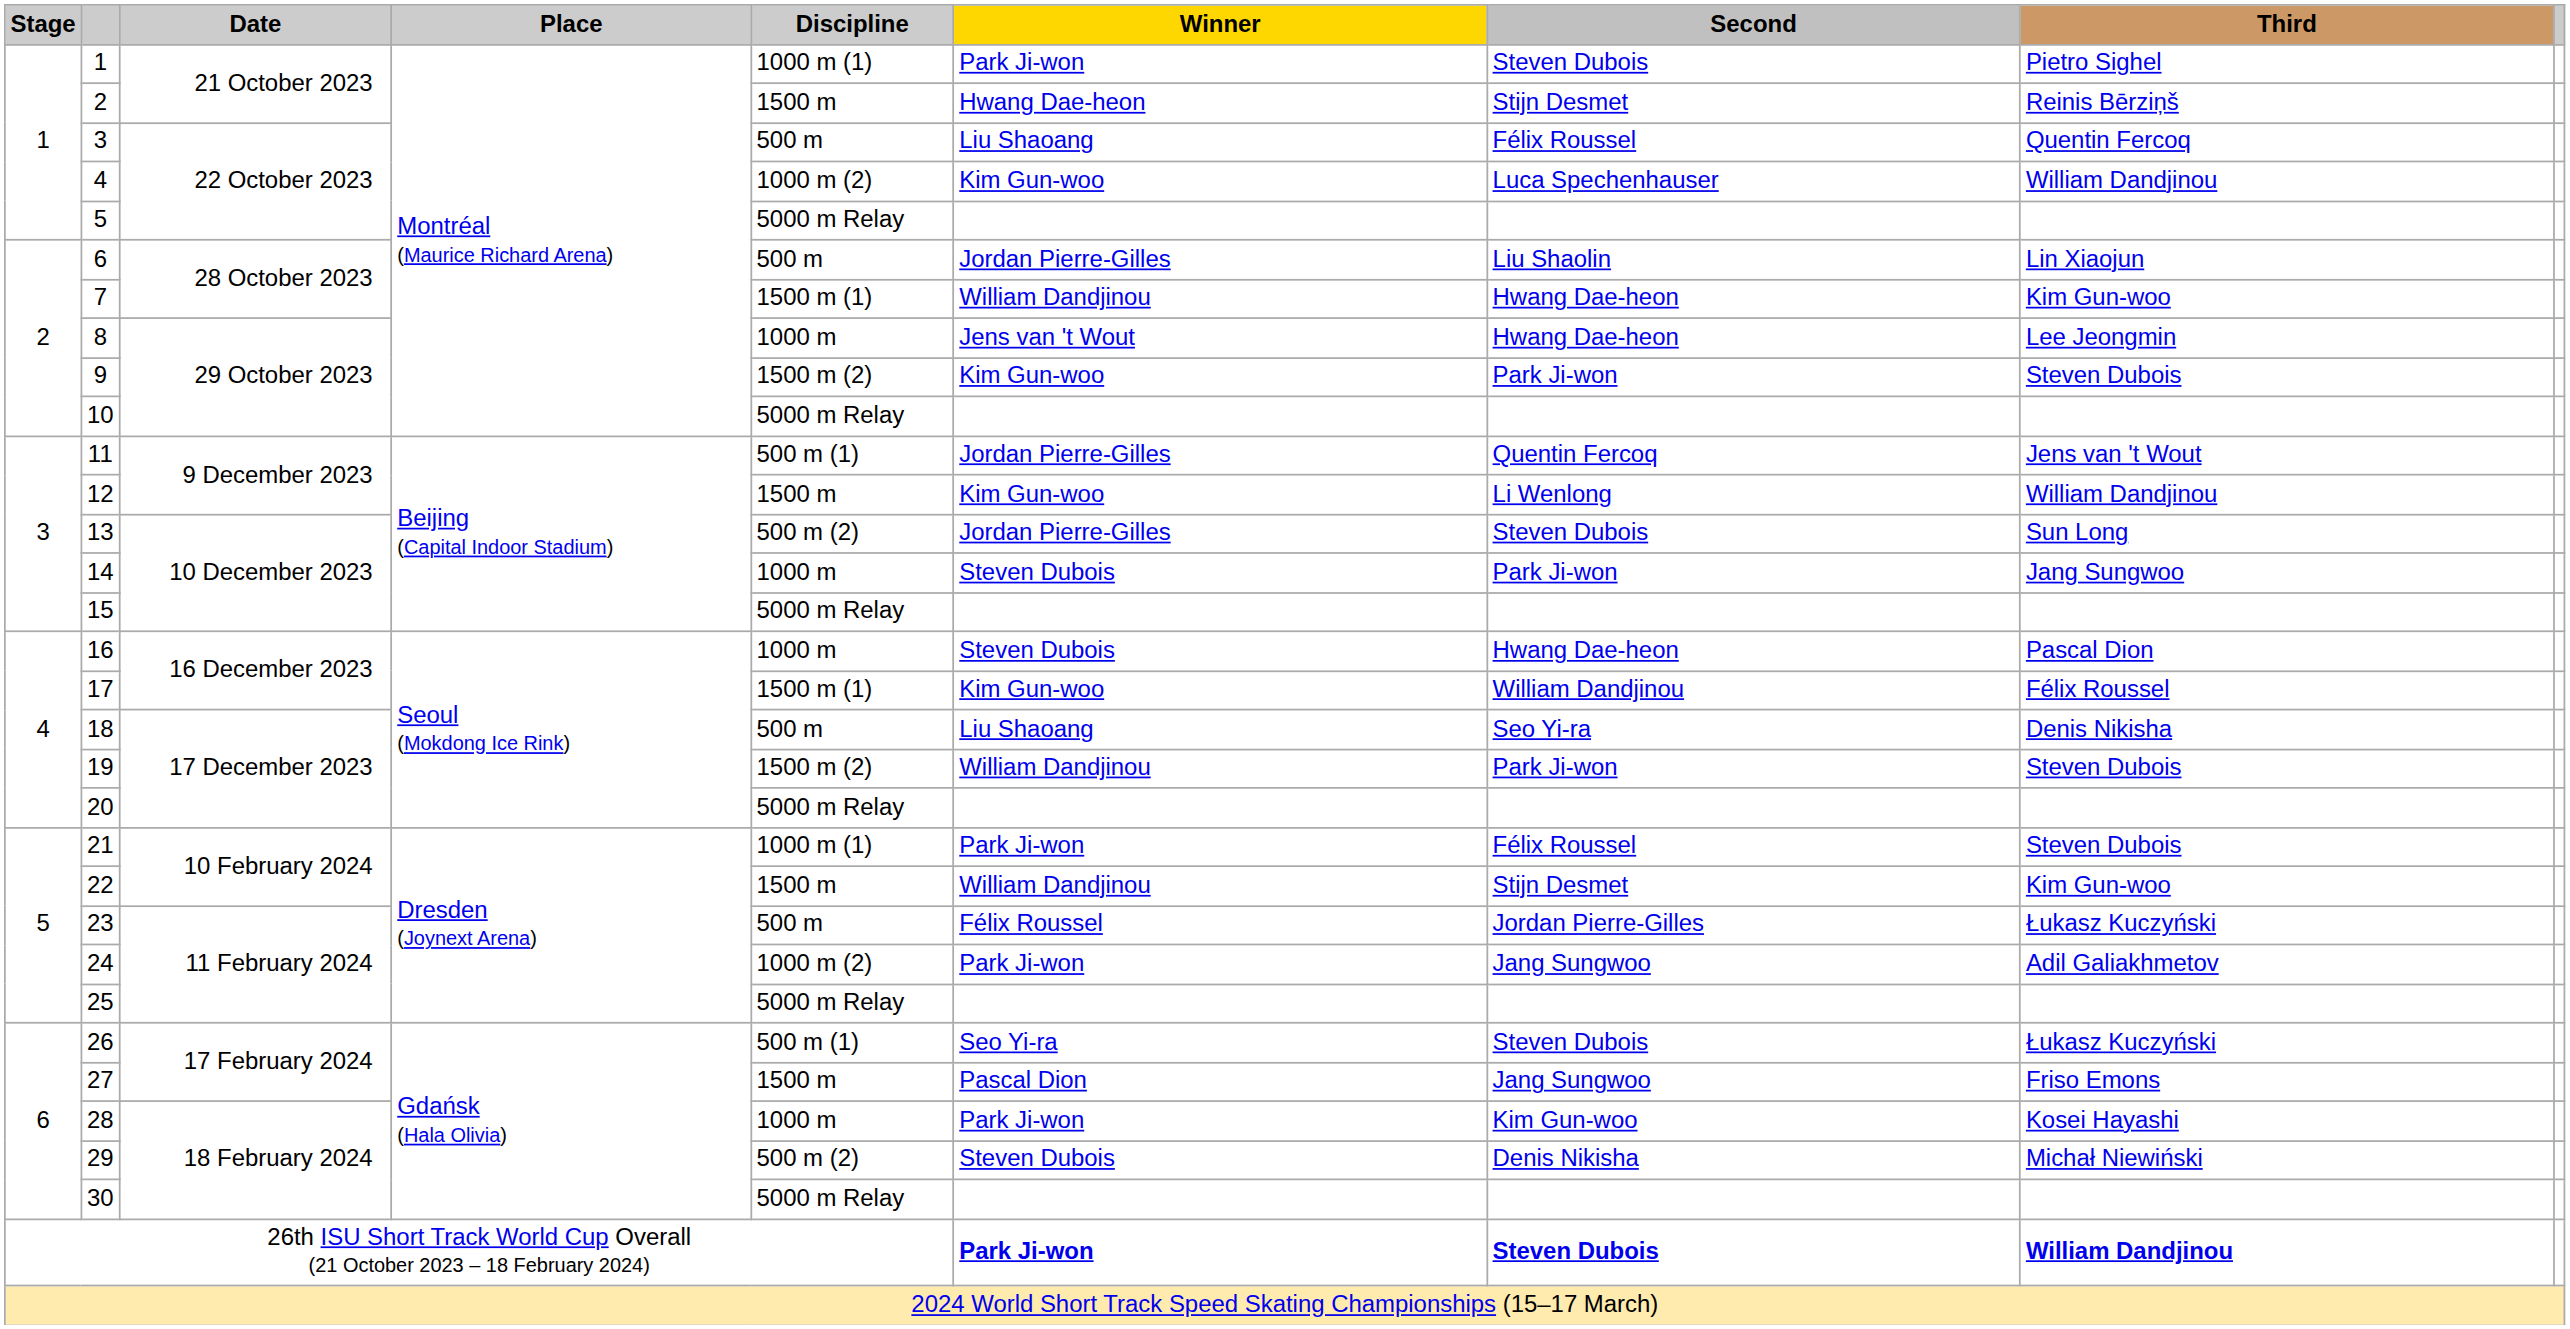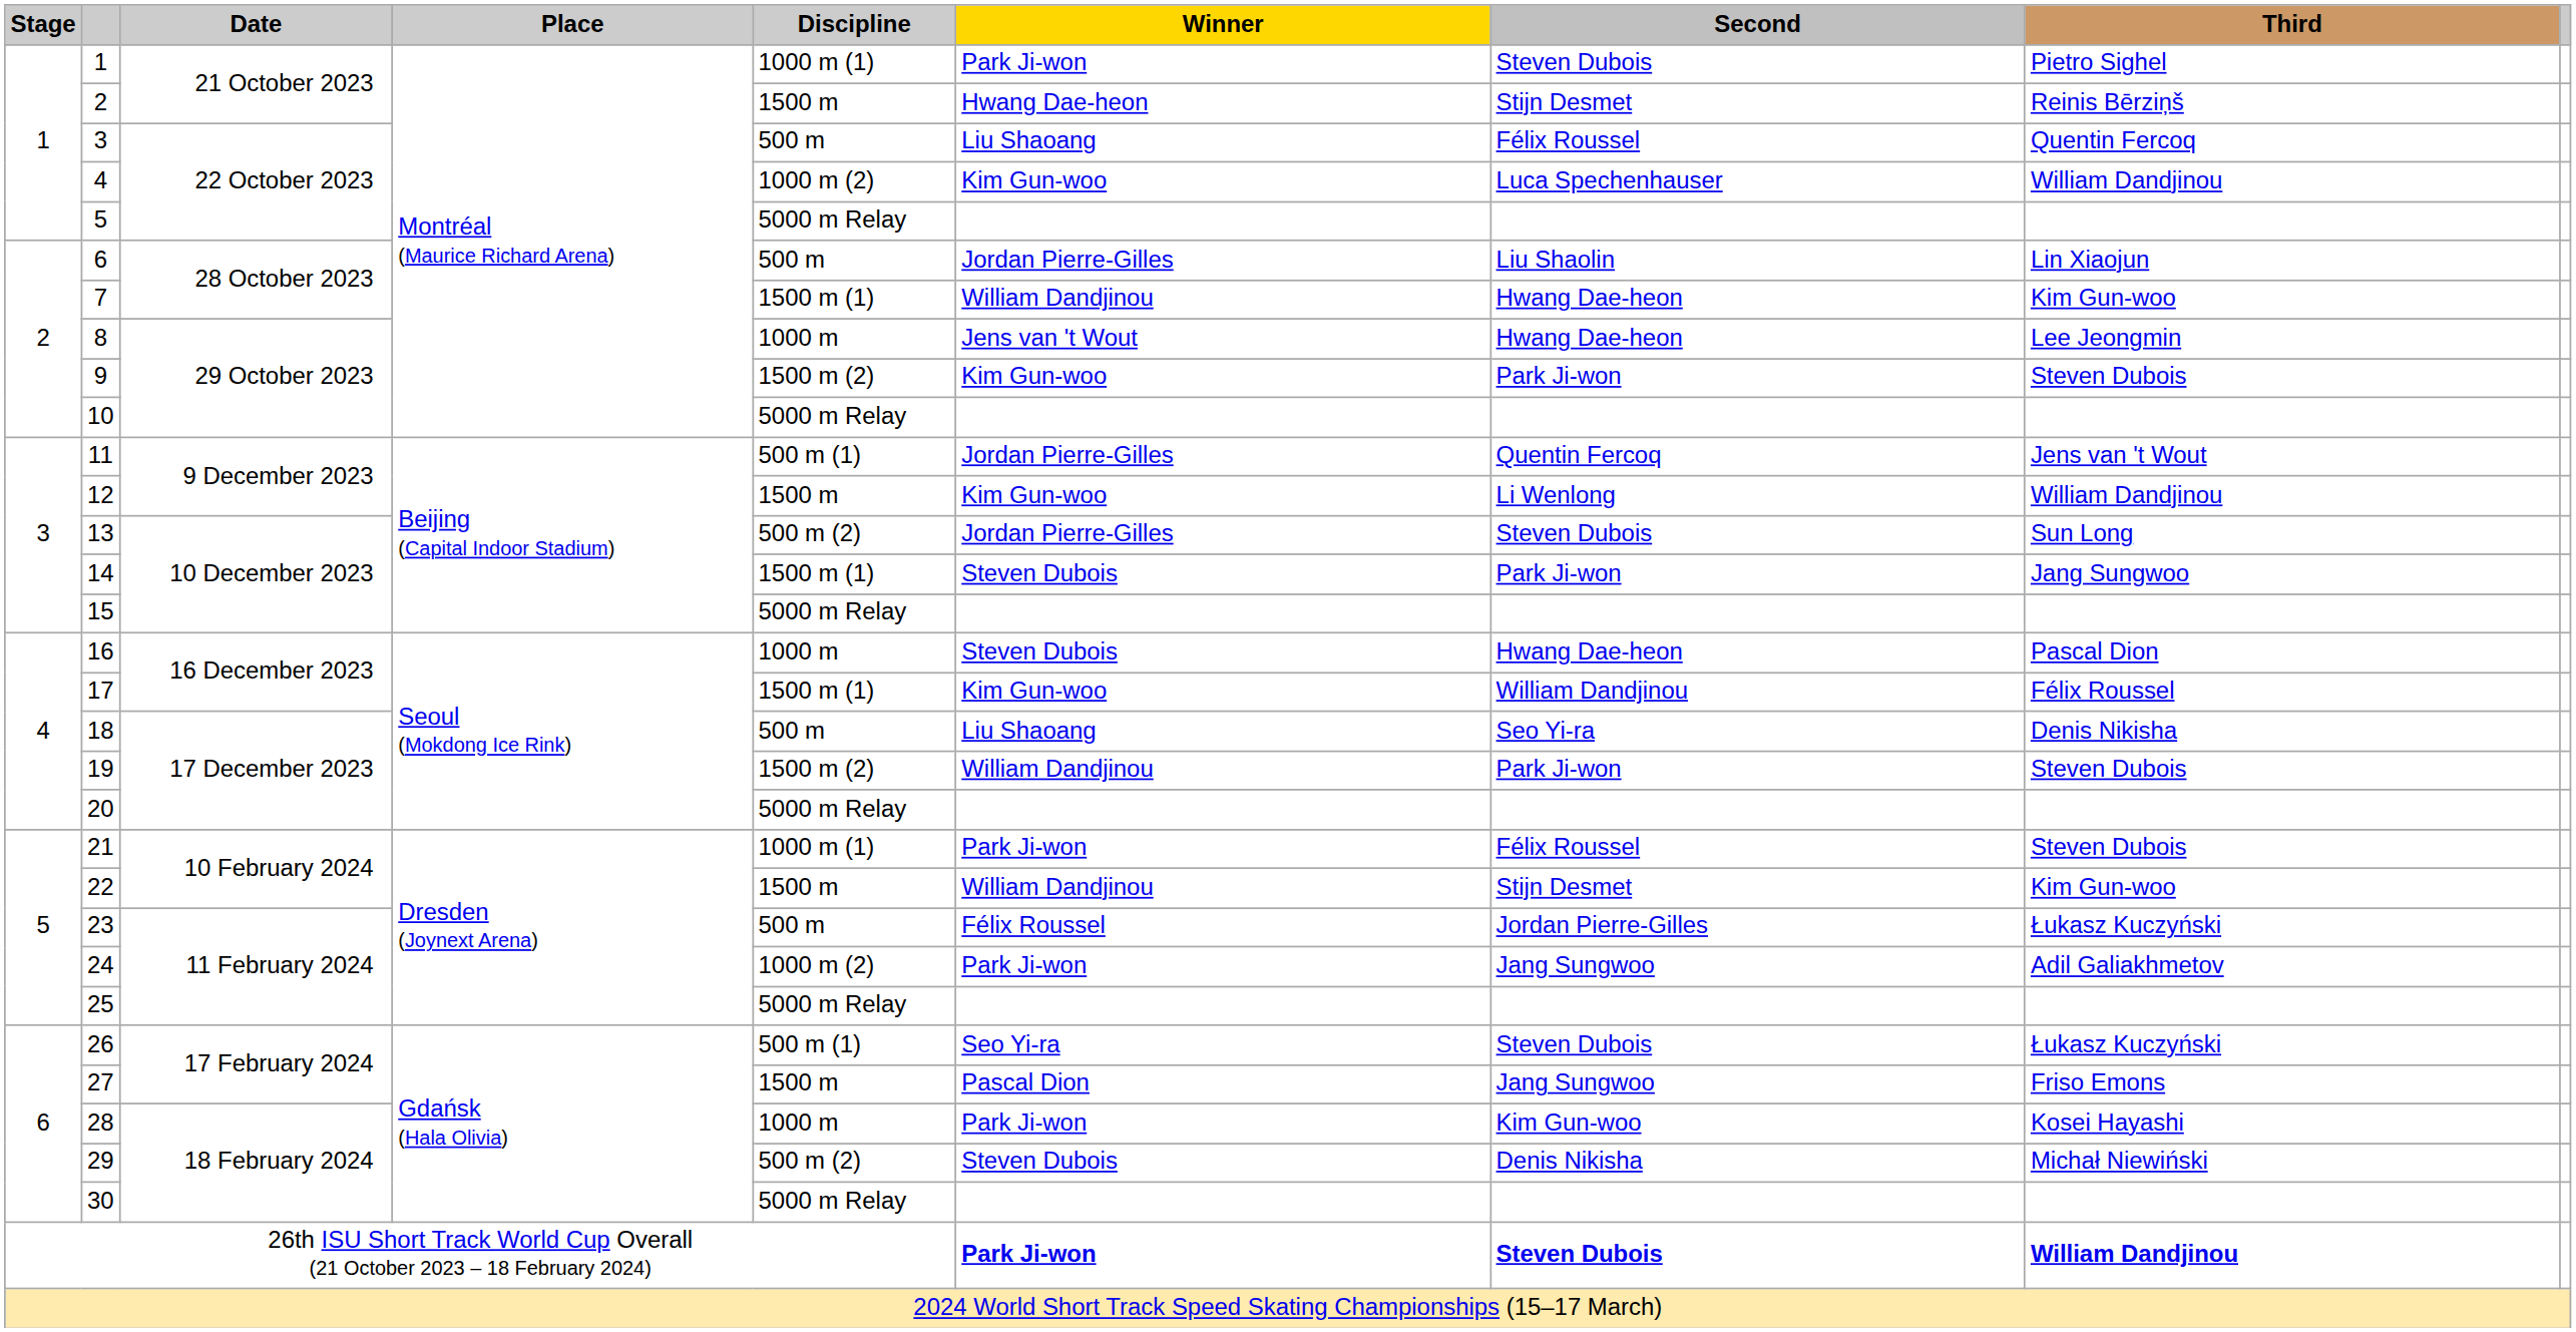14 | Discipline: 1000 m -> 1500 m (1)
